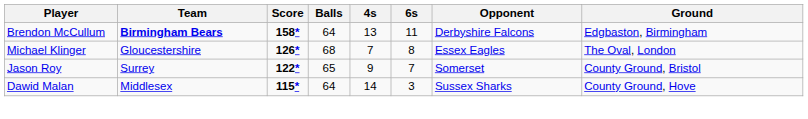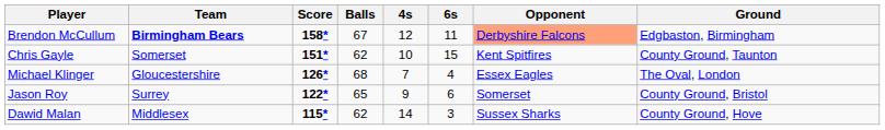Brendon McCullum | Balls: 64 -> 67
Brendon McCullum | 4s: 13 -> 12
Brendon McCullum | Opponent: no background -> lightsalmon background
+ row: Chris Gayle | Somerset | 151* | 62 | 10 | 15 | Kent Spitfires | County Ground, Taunton
Michael Klinger | 6s: 8 -> 4
Jason Roy | 6s: 7 -> 6
Dawid Malan | Balls: 64 -> 62
